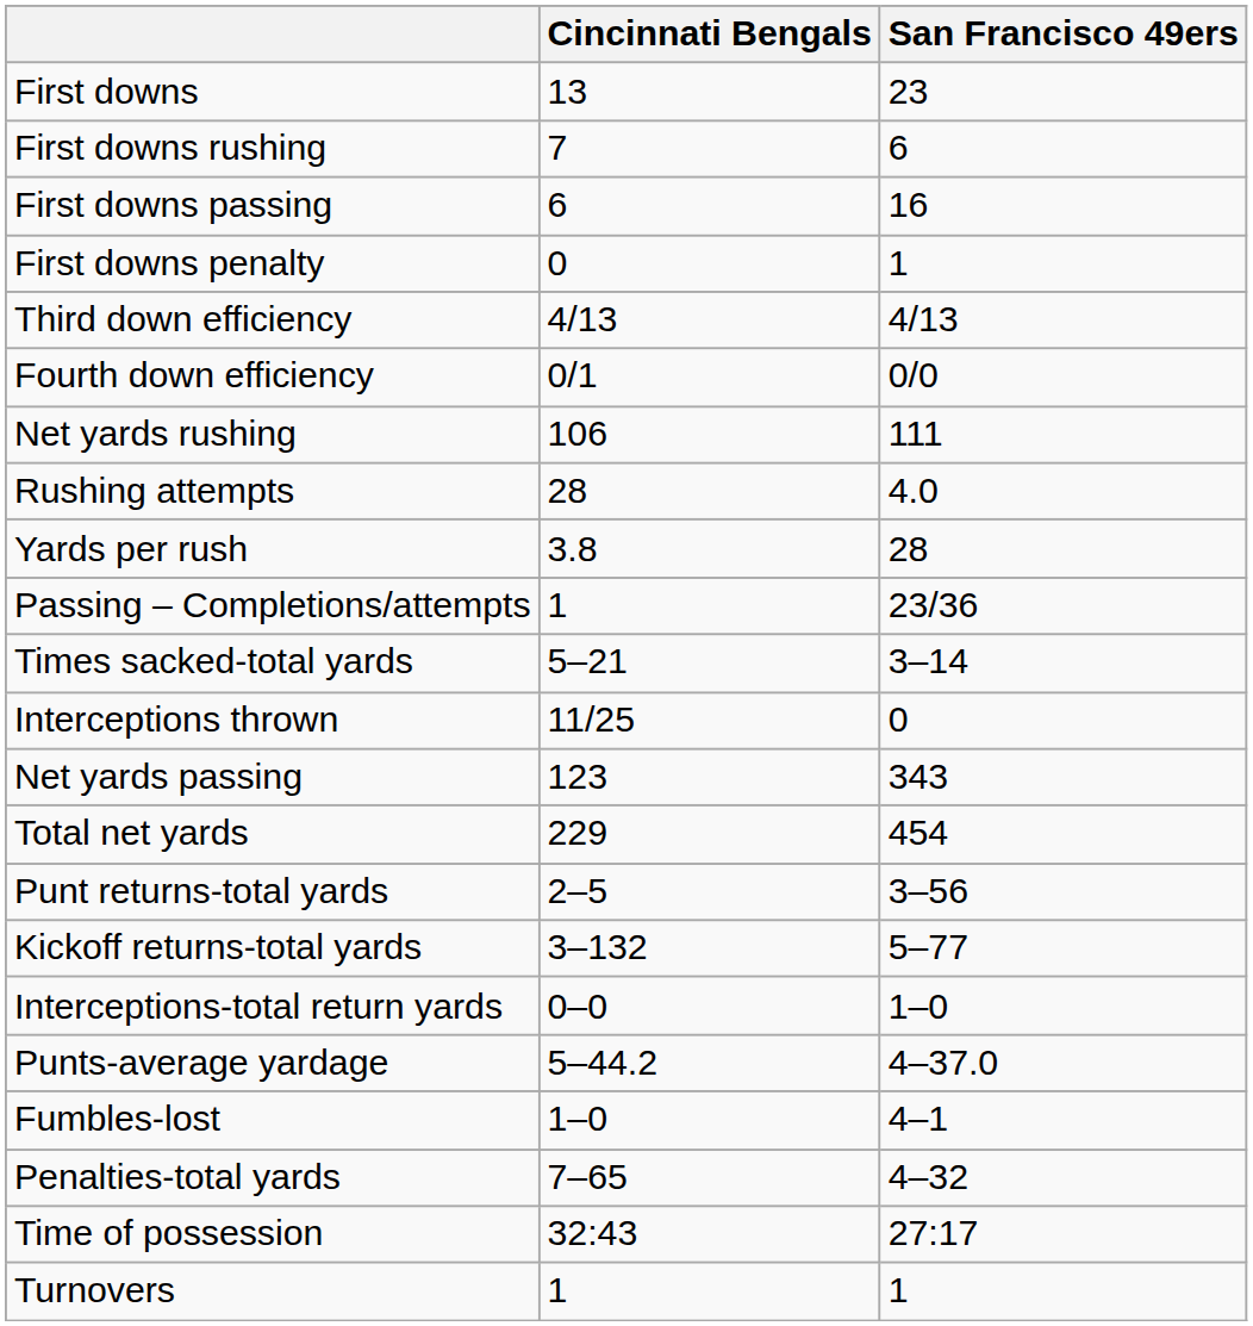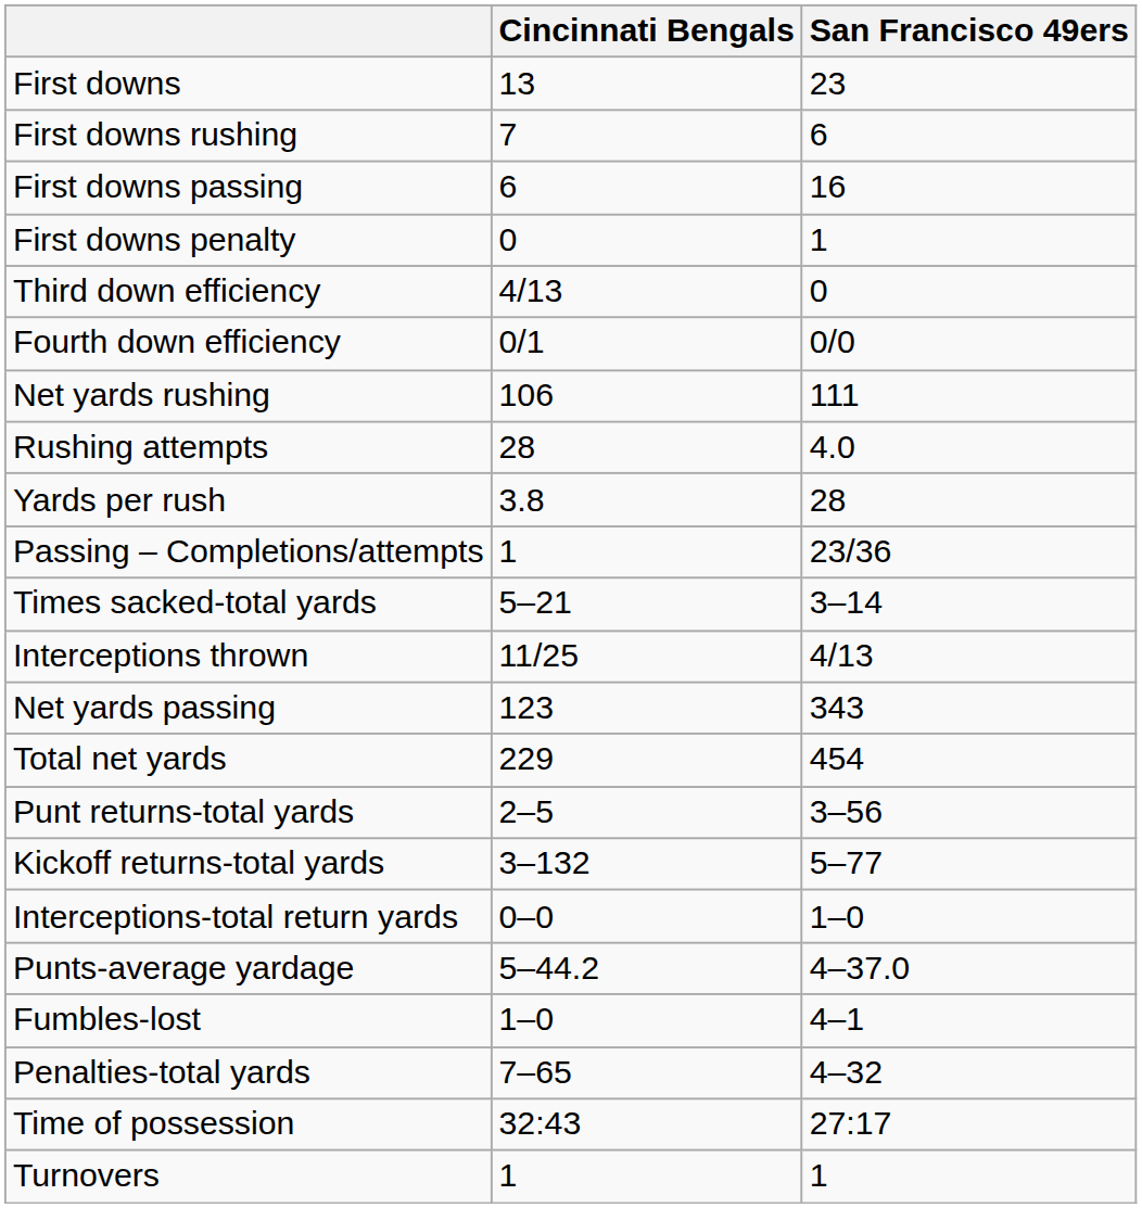Third down efficiency | San Francisco 49ers: 4/13 -> 0
Interceptions thrown | San Francisco 49ers: 0 -> 4/13
